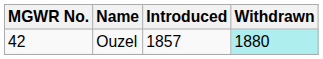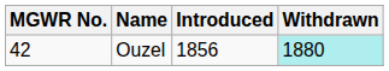Ouzel | Introduced: 1857 -> 1856
